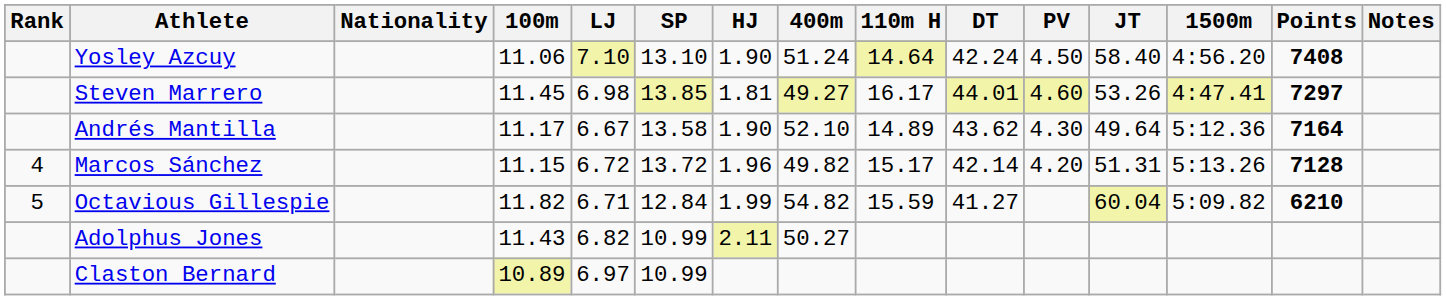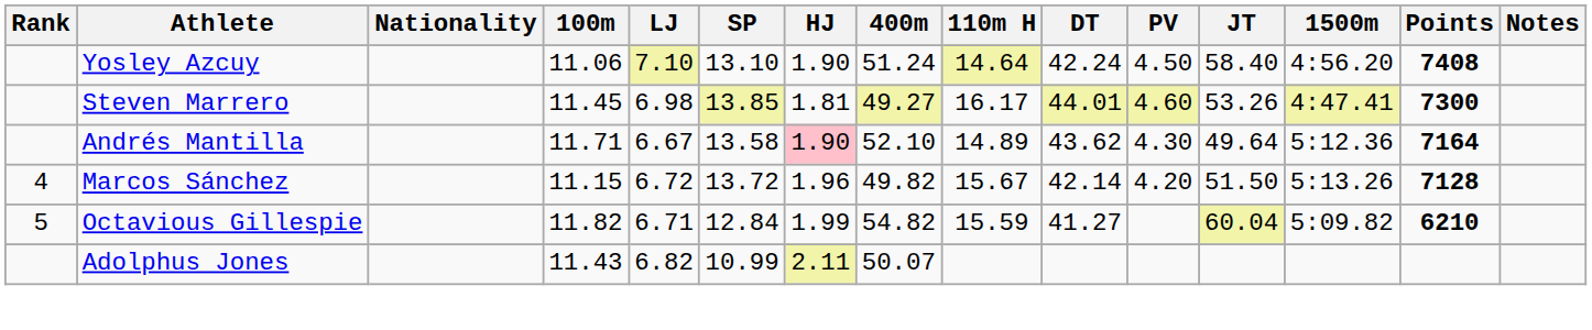Steven Marrero | Points: 7297 -> 7300
Andrés Mantilla | 100m: 11.17 -> 11.71
Andrés Mantilla | HJ: no background -> pink background
Marcos Sánchez | 110m H: 15.17 -> 15.67
Marcos Sánchez | JT: 51.31 -> 51.50
Adolphus Jones | 400m: 50.27 -> 50.07
- row: Claston Bernard | 10.89 | 6.97 | 10.99
